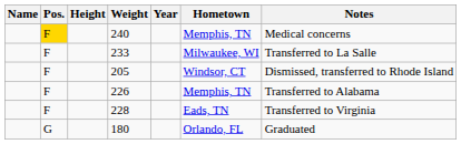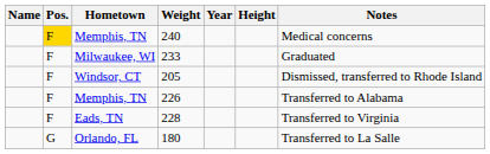columns swapped: Height <-> Hometown
233 | Notes: Transferred to La Salle -> Graduated
180 | Notes: Graduated -> Transferred to La Salle
